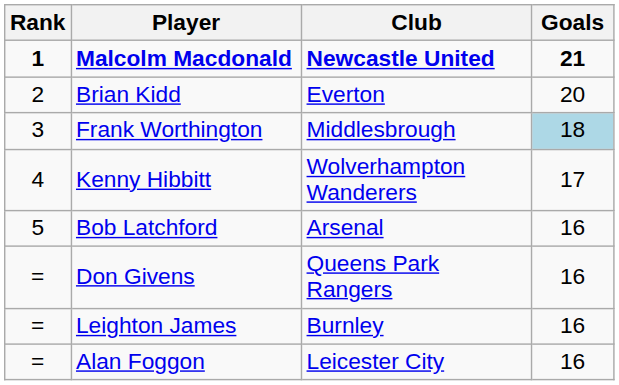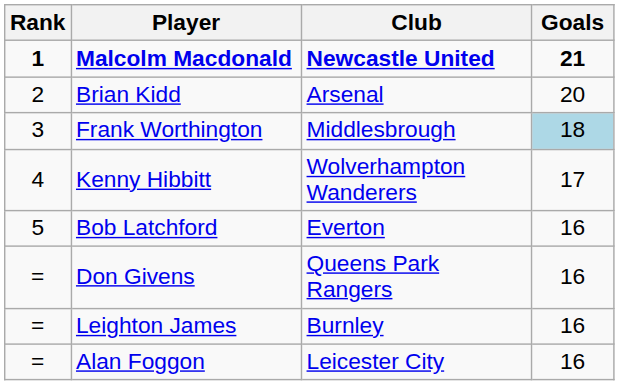Brian Kidd | Club: Everton -> Arsenal
Bob Latchford | Club: Arsenal -> Everton
